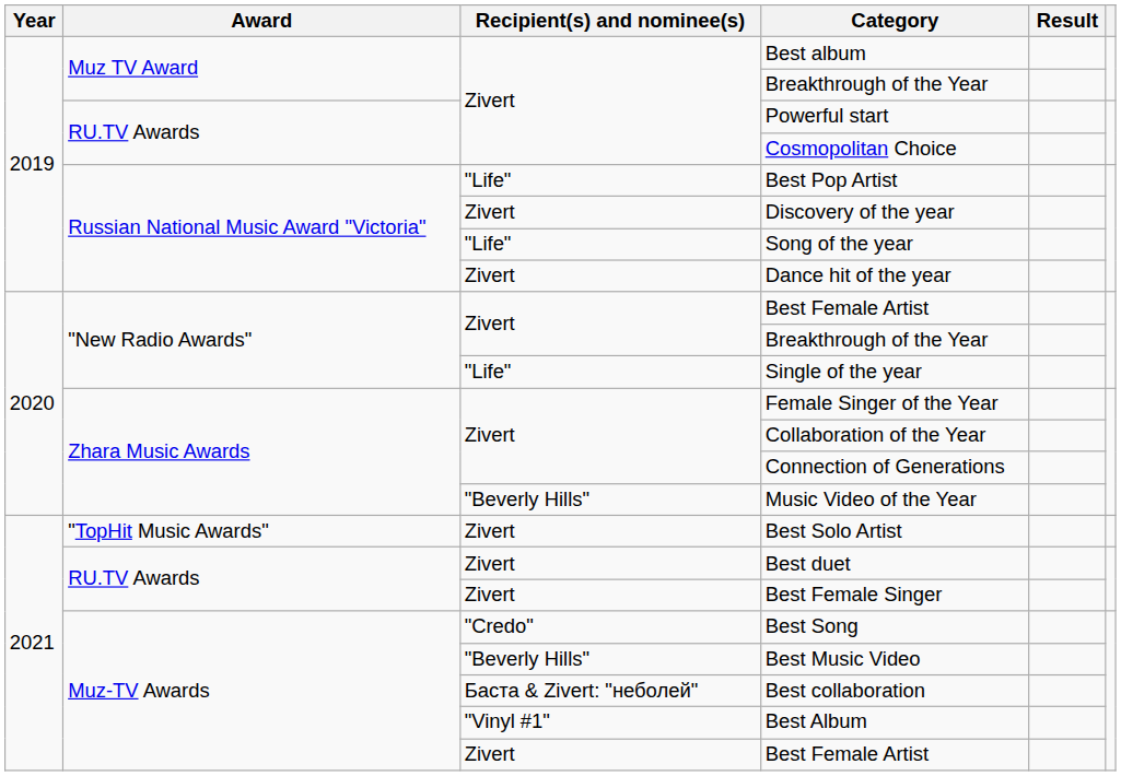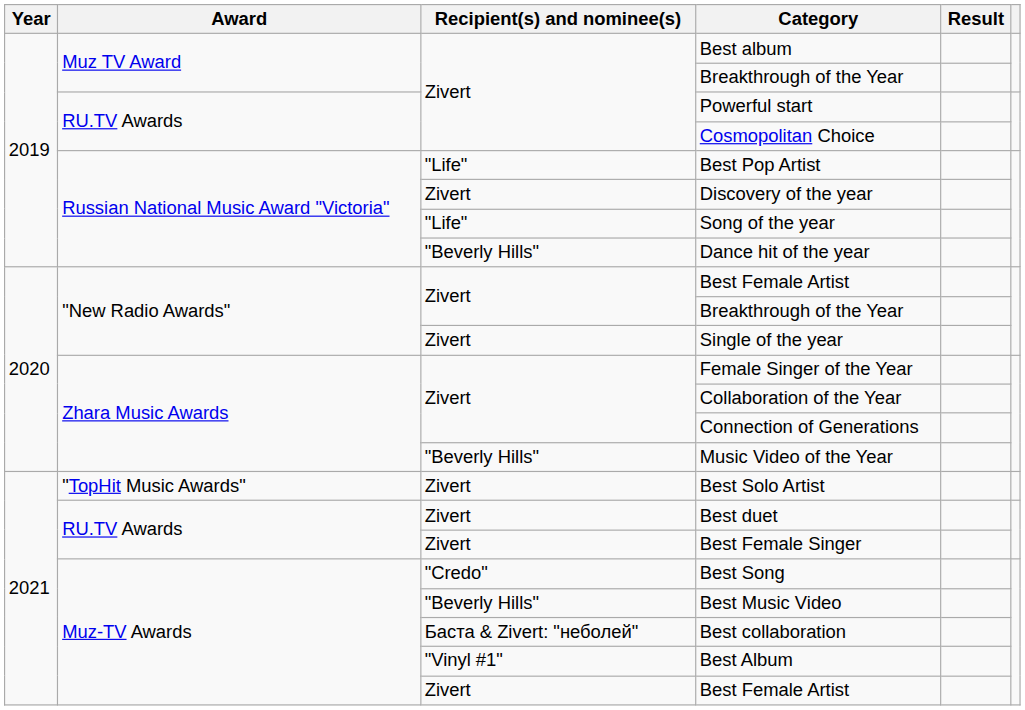Dance hit of the year | Recipient(s) and nominee(s): Zivert -> "Beverly Hills"
Single of the year | Recipient(s) and nominee(s): "Life" -> Zivert
